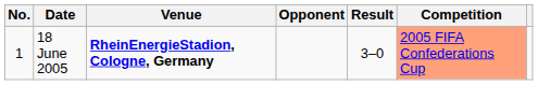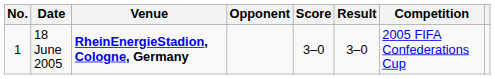+ column: Score | 3–0
18 June 2005 | Competition: lightsalmon background -> no background
